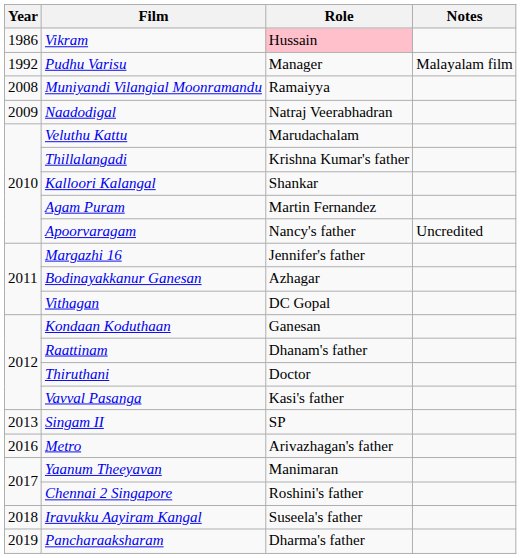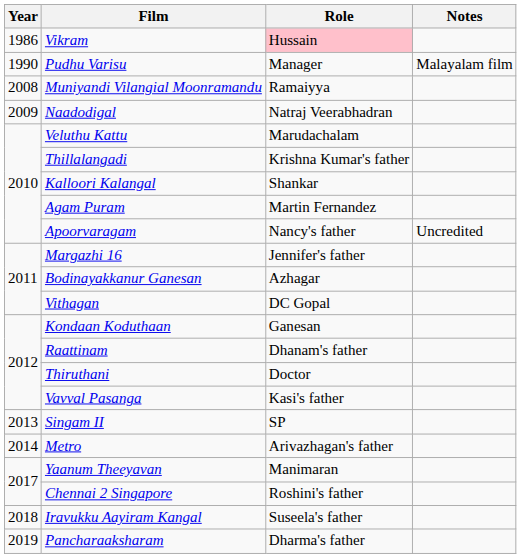Pudhu Varisu | Year: 1992 -> 1990
Metro | Year: 2016 -> 2014
